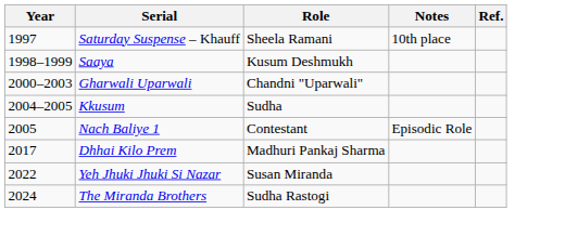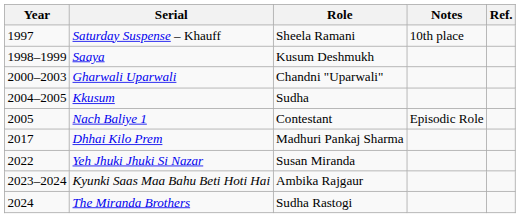+ row: 2023–2024 | Kyunki Saas Maa Bahu Beti Hoti Hai | Ambika Rajgaur
